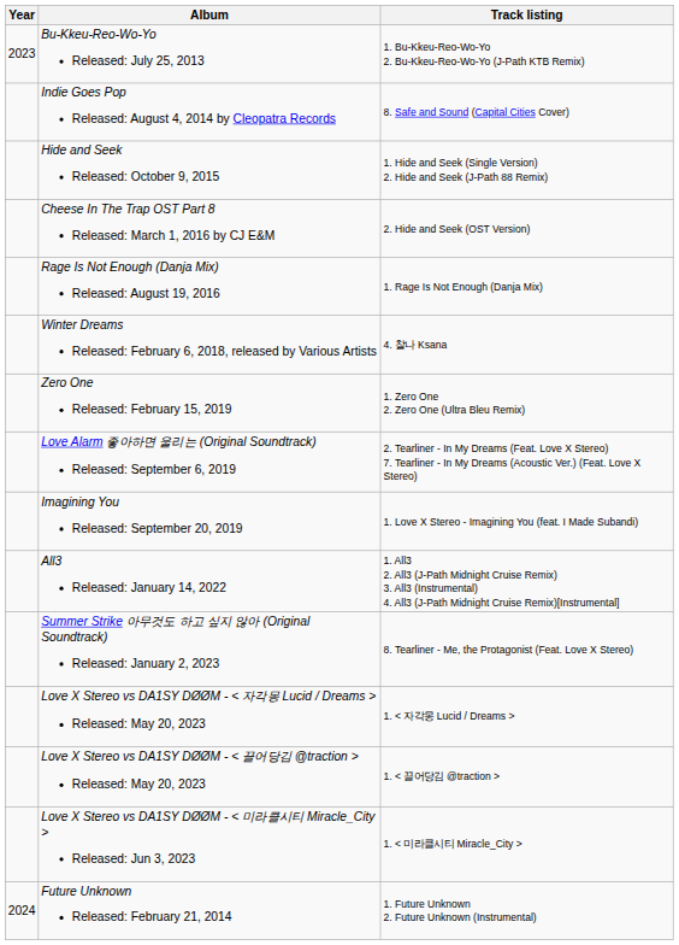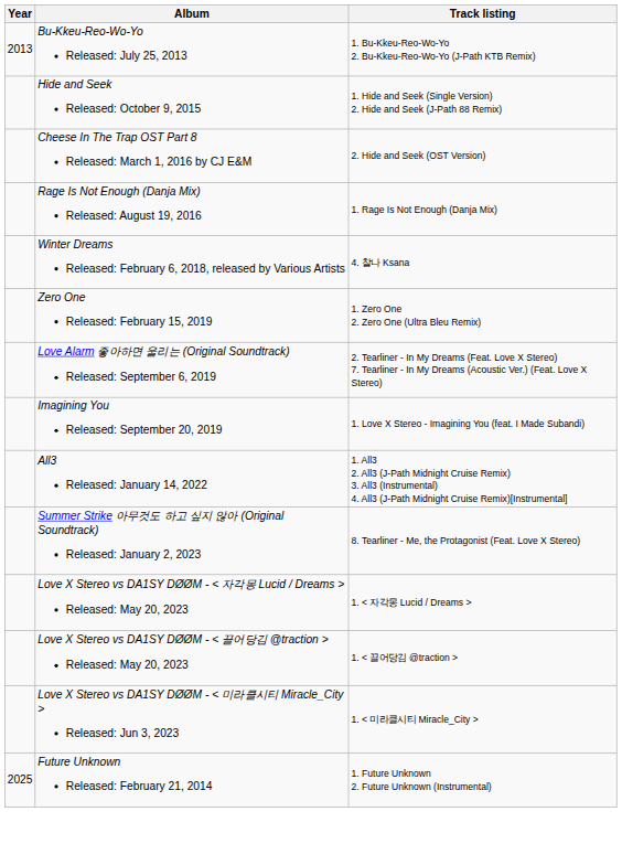Bu-Kkeu-Reo-Wo-Yo Released: July 25, 2013 | Year: 2023 -> 2013
- row: Indie Goes Pop Released: August 4, 2014 by Cleopatra Records | 8. Safe and Sound (Capital Cities Cover)
Future Unknown Released: February 21, 2014 | Year: 2024 -> 2025
